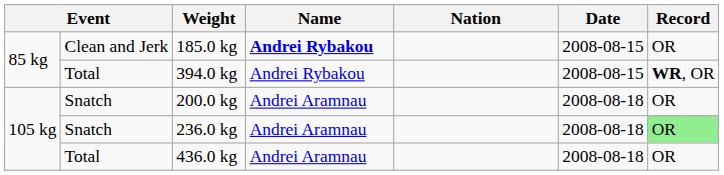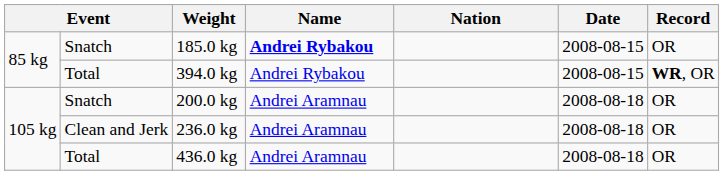185.0 kg | column 2: Clean and Jerk -> Snatch
236.0 kg | column 2: Snatch -> Clean and Jerk
236.0 kg | Record: lightgreen background -> no background
